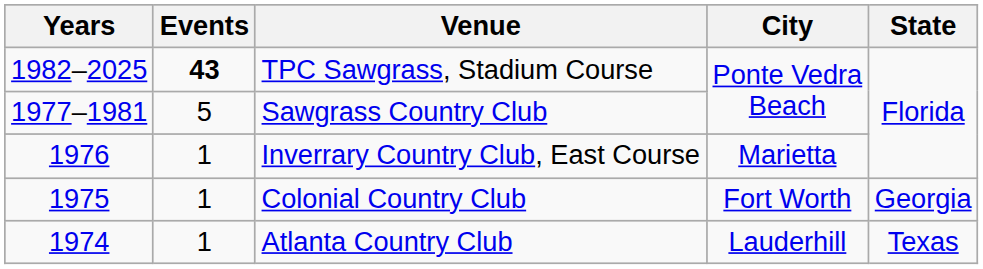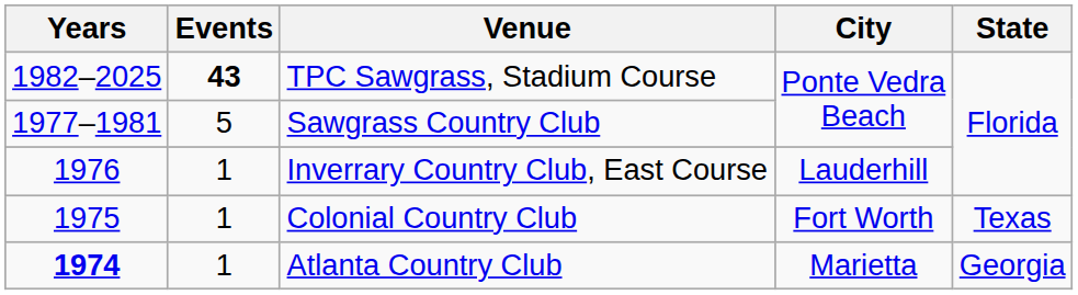Inverrary Country Club, East Course | City: Marietta -> Lauderhill
Colonial Country Club | State: Georgia -> Texas
Atlanta Country Club | Years: normal -> bold
Atlanta Country Club | City: Lauderhill -> Marietta
Atlanta Country Club | State: Texas -> Georgia
